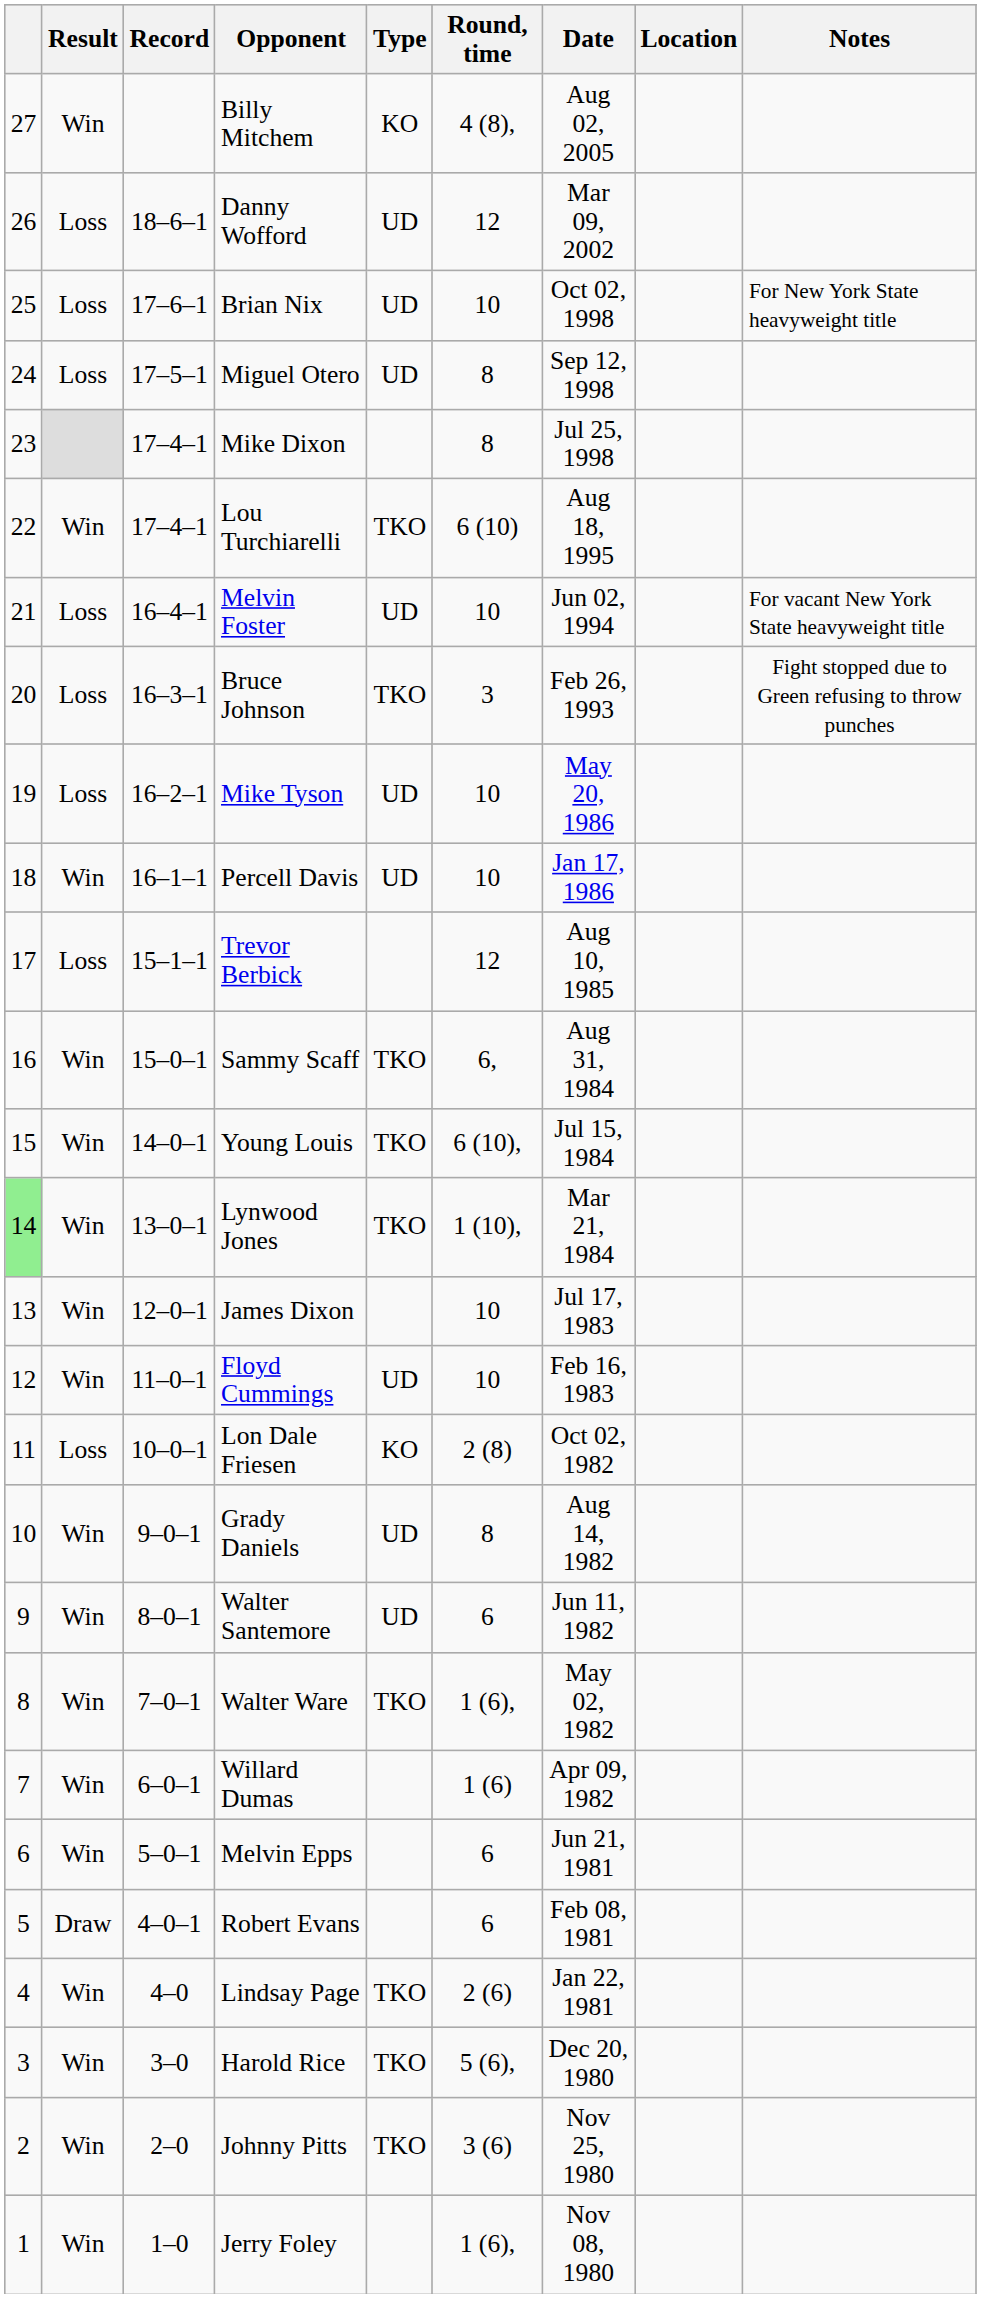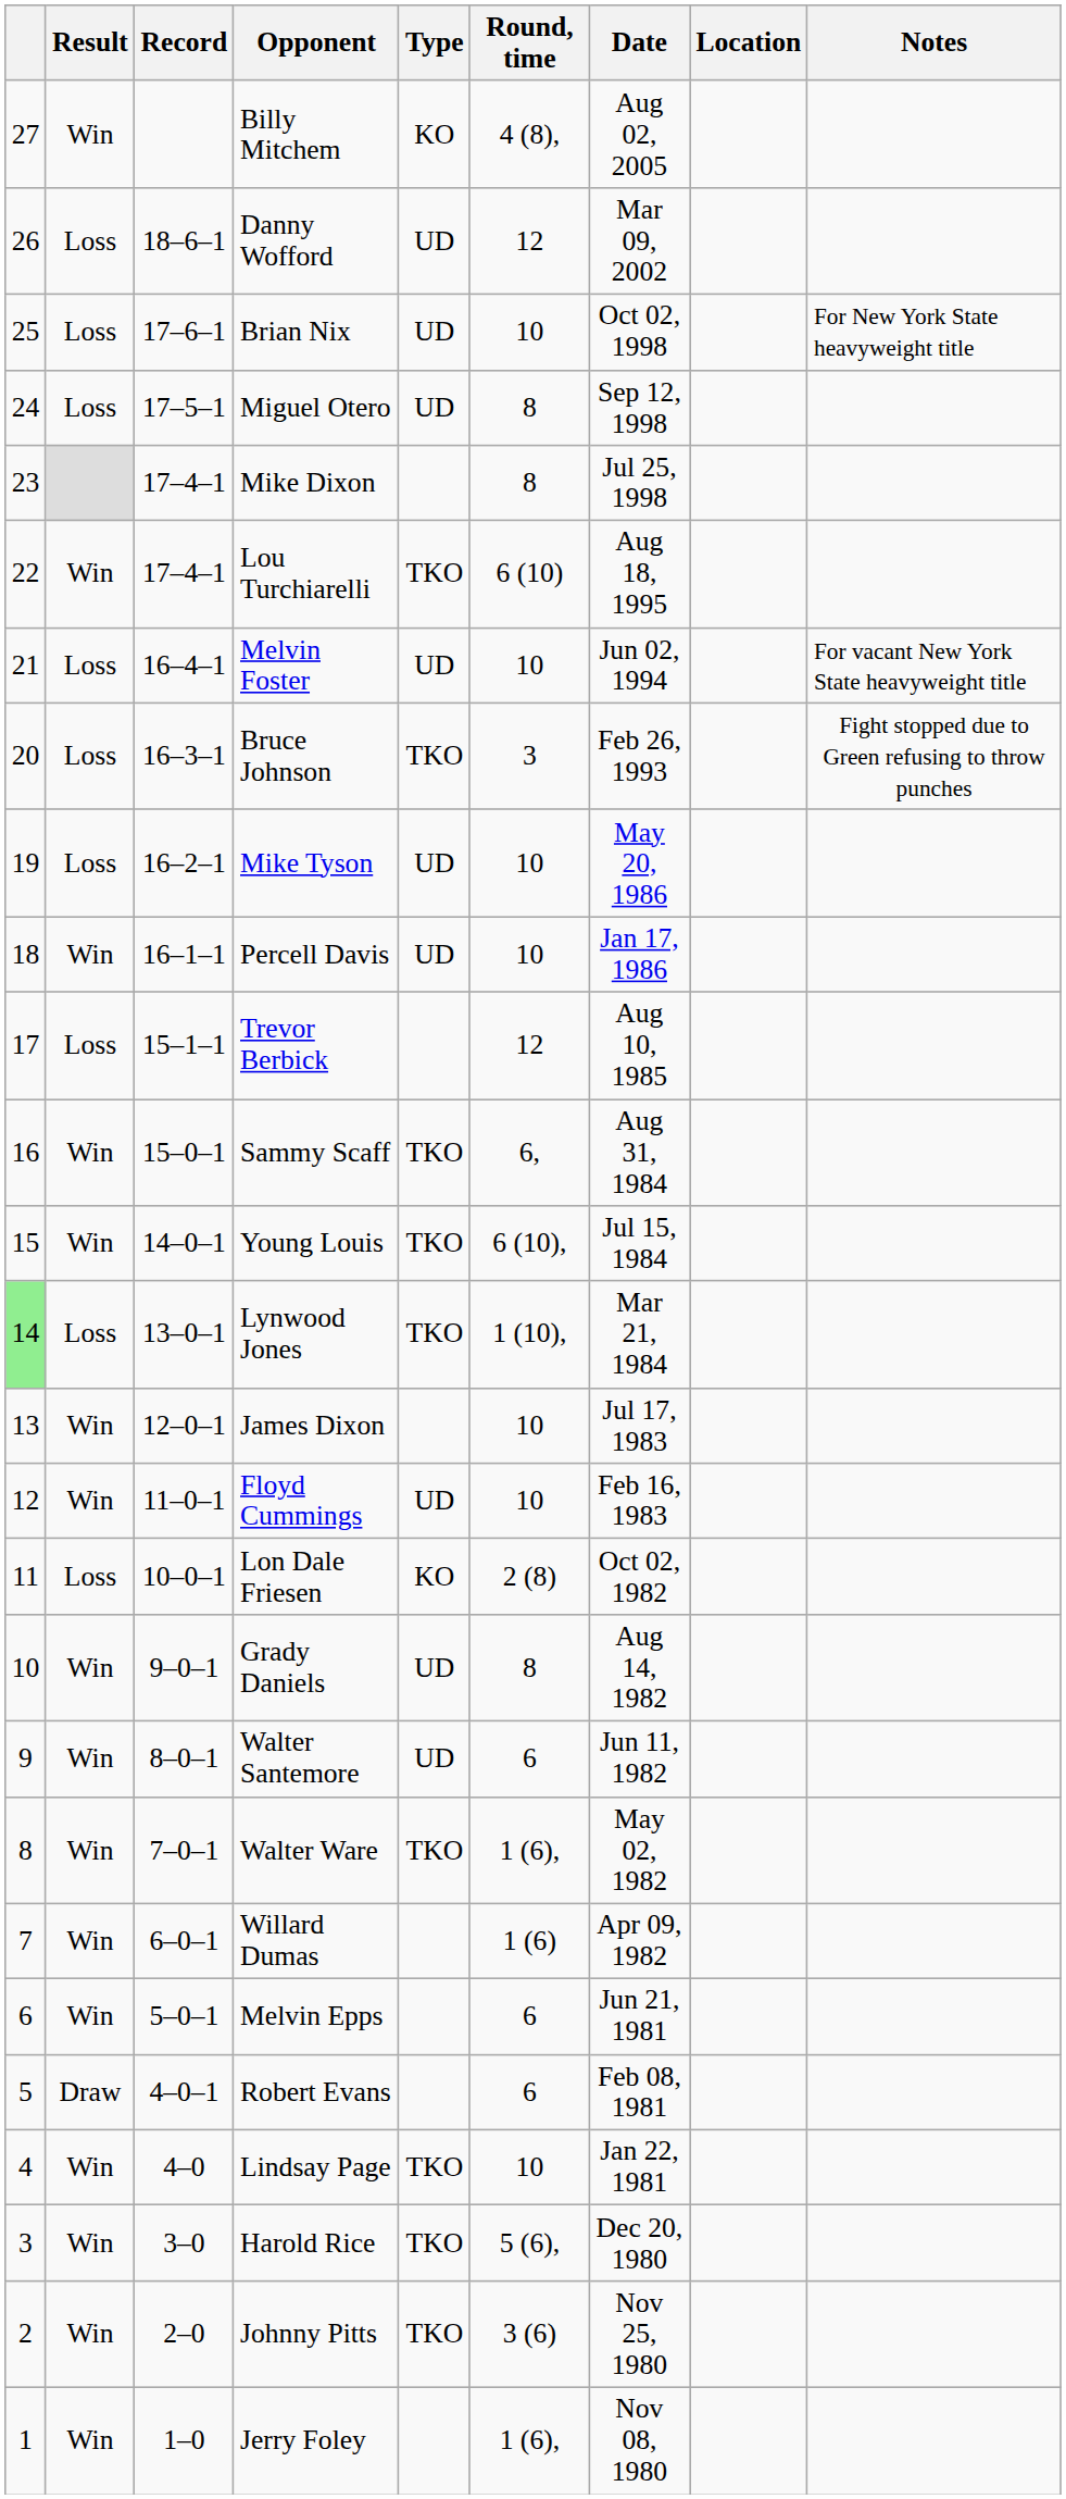Lynwood Jones | Result: Win -> Loss
Lindsay Page | Round, time: 2 (6) -> 10
